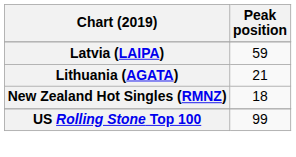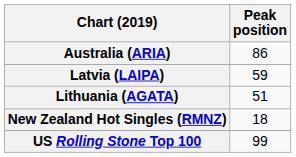+ row: Australia (ARIA) | 86
Lithuania (AGATA) | Peak position: 21 -> 51
